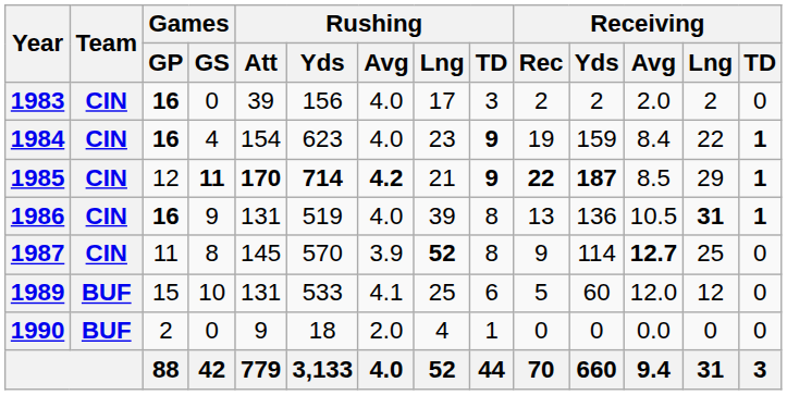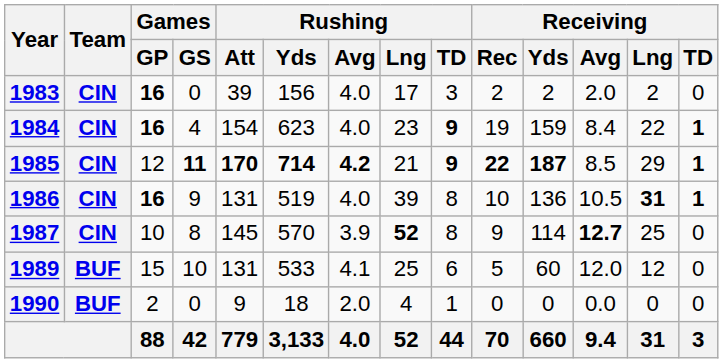1986 | Receiving / Rec: 13 -> 10
1987 | Games / GP: 11 -> 10
